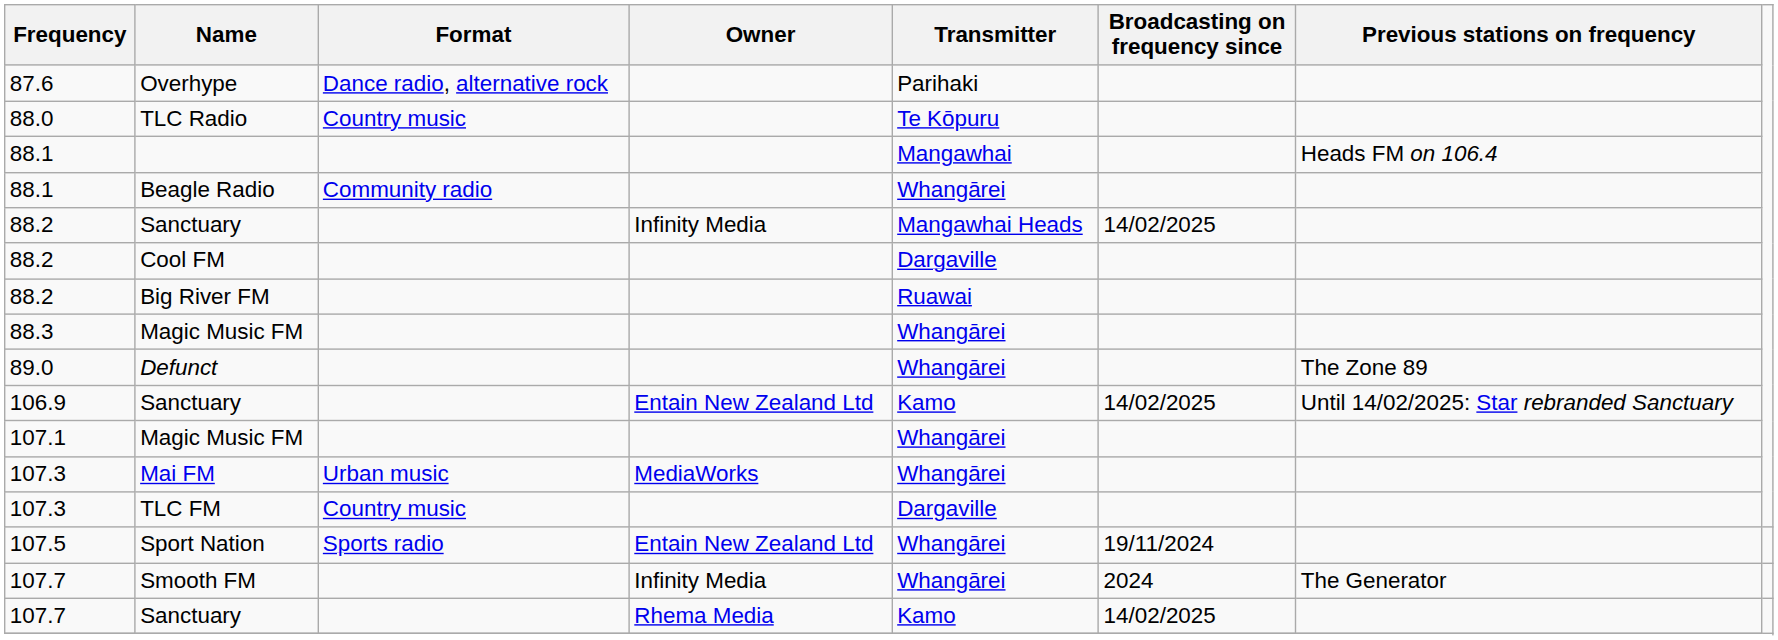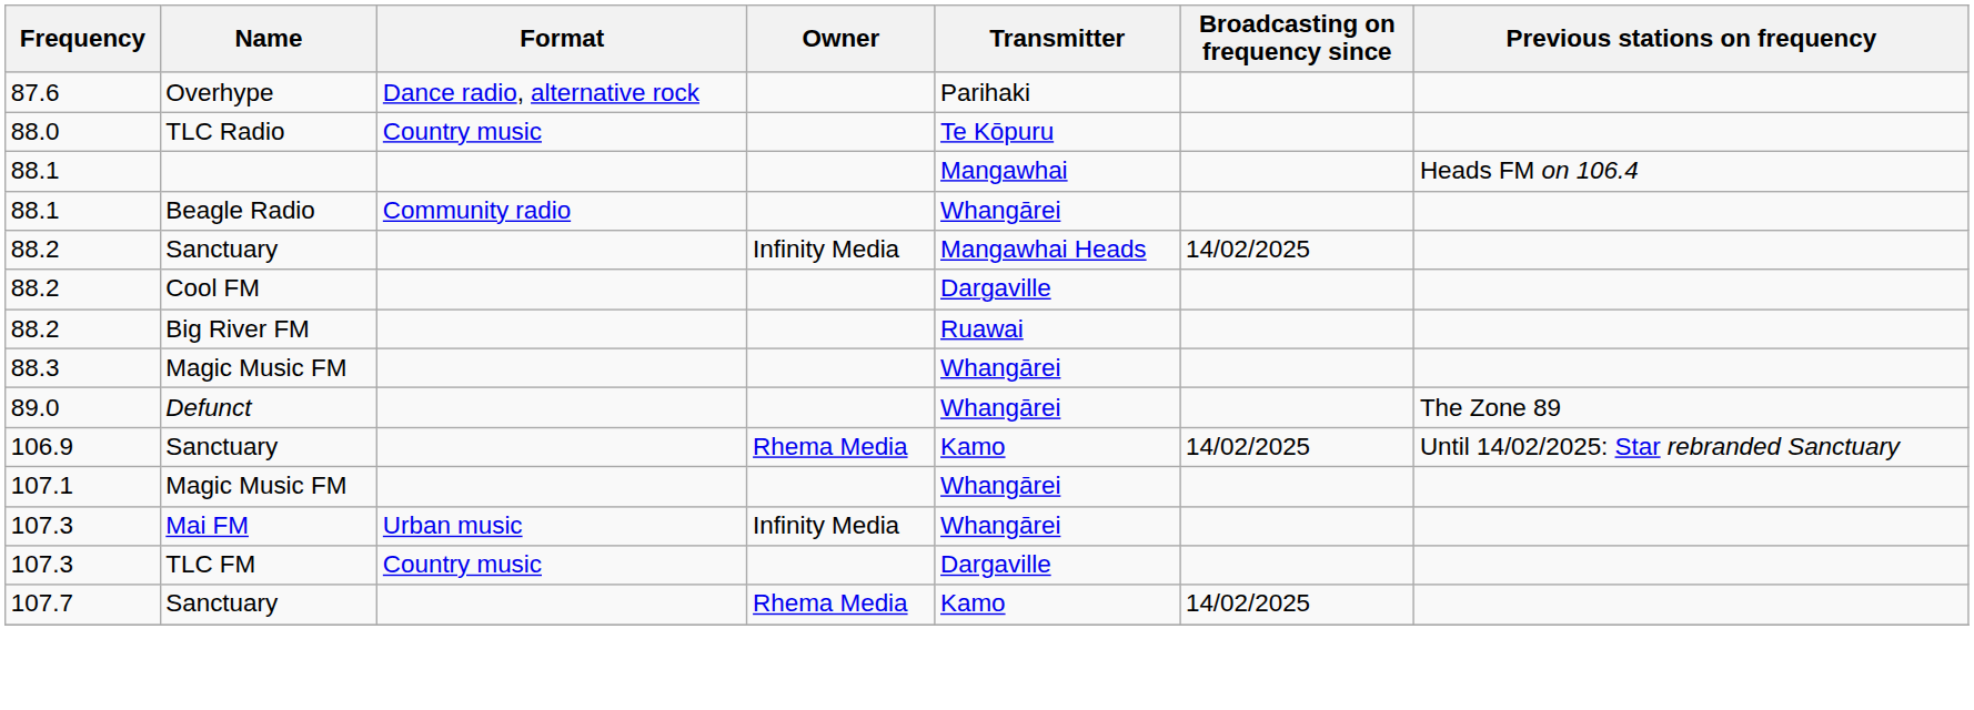106.9 / Sanctuary | Owner: Entain New Zealand Ltd -> Rhema Media
Mai FM | Owner: MediaWorks -> Infinity Media
- row: 107.5 | Sport Nation | Sports radio | Entain New Zealand Ltd | Whangārei | 19/11/2024
- row: 107.7 | Smooth FM | Infinity Media | Whangārei | 2024 | The Generator
